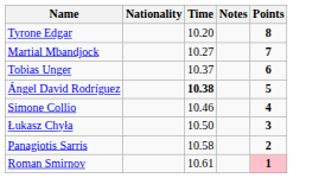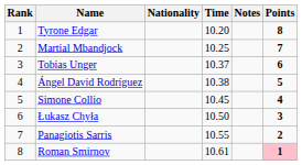+ column: Rank | 1 | 2 | 3 | 4 | 5 | 6 | 7 | 8
Martial Mbandjock | Time: 10.27 -> 10.25
Ángel David Rodríguez | Time: bold -> normal
Simone Collio | Time: 10.46 -> 10.45
Panagiotis Sarris | Time: 10.58 -> 10.55
